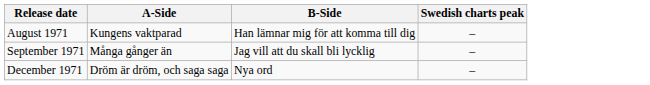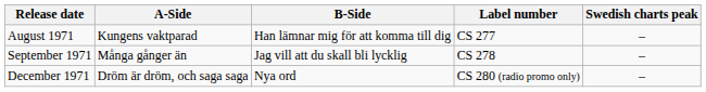+ column: Label number | CS 277 | CS 278 | CS 280 (radio promo only)
